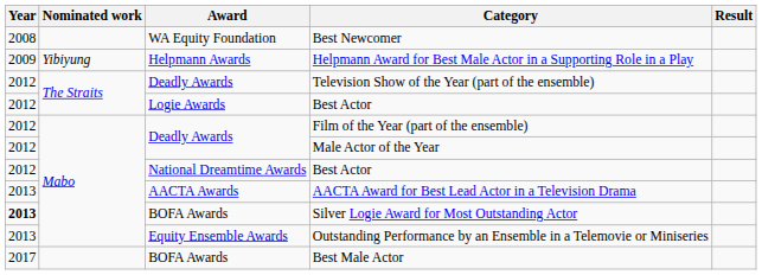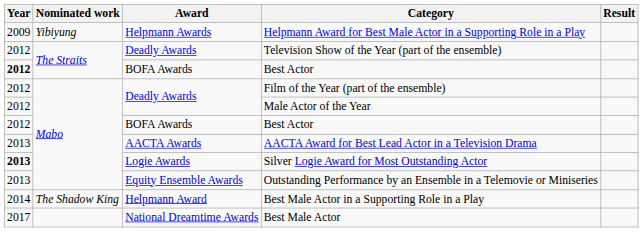- row: 2008 | WA Equity Foundation | Best Newcomer
The Straits / Best Actor | Year: normal -> bold
The Straits / Best Actor | Award: Logie Awards -> BOFA Awards
Mabo / Best Actor | Award: National Dreamtime Awards -> BOFA Awards
Silver Logie Award for Most Outstanding Actor | Award: BOFA Awards -> Logie Awards
+ row: 2014 | The Shadow King | Helpmann Award | Best Male Actor in a Supporting Role in a Play
Best Male Actor | Award: BOFA Awards -> National Dreamtime Awards
